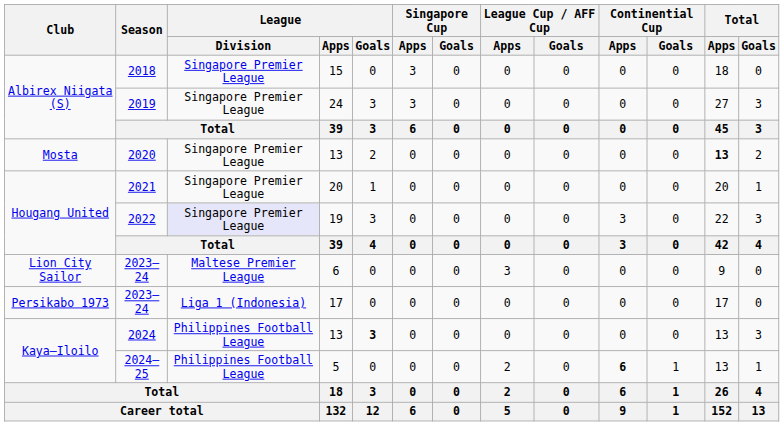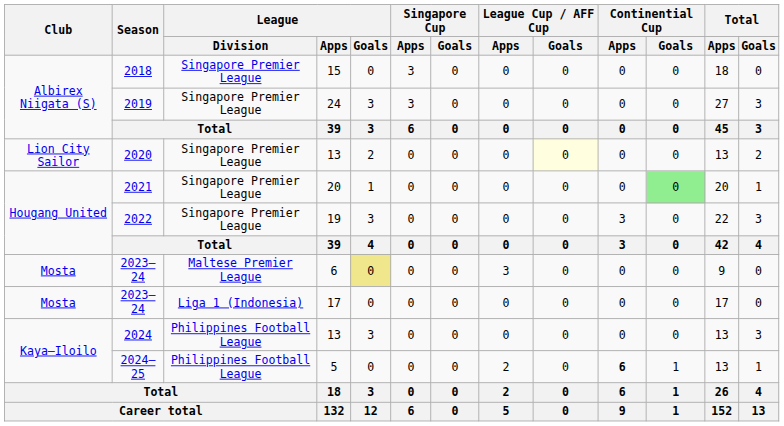2020 | Club: Mosta -> Lion City Sailor
2020 | League Cup / AFF Cup / Goals: no background -> lightyellow background
2020 | Total / Apps: bold -> normal
2021 | Continential Cup / Goals: no background -> lightgreen background
2022 | League / Division: lavender background -> no background
2023–24 / 6 | Club: Lion City Sailor -> Mosta
2023–24 / 6 | League / Goals: no background -> khaki background
2023–24 / 17 | Club: Persikabo 1973 -> Mosta
2024 | League / Goals: bold -> normal
